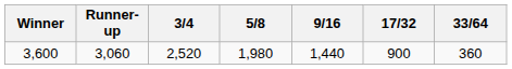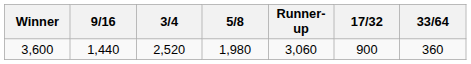columns swapped: Runner-up <-> 9/16
